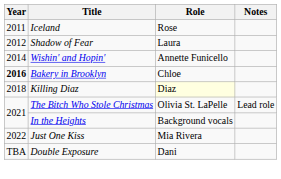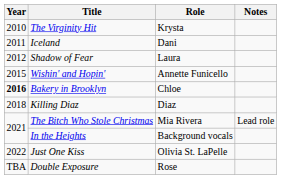+ row: 2010 | The Virginity Hit | Krysta
Iceland | Role: Rose -> Dani
Wishin' and Hopin' | Year: 2014 -> 2015
Killing Diaz | Role: lightyellow background -> no background
The Bitch Who Stole Christmas | Role: Olivia St. LaPelle -> Mia Rivera
Just One Kiss | Role: Mia Rivera -> Olivia St. LaPelle
Double Exposure | Role: Dani -> Rose
